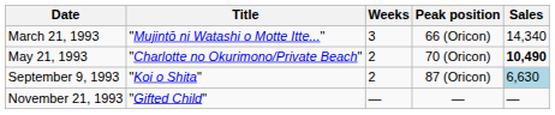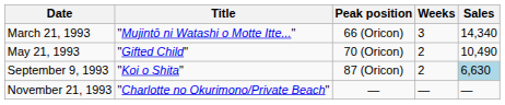columns swapped: Peak position <-> Weeks
May 21, 1993 | Title: "Charlotte no Okurimono/Private Beach" -> "Gifted Child"
May 21, 1993 | Sales: bold -> normal
November 21, 1993 | Title: "Gifted Child" -> "Charlotte no Okurimono/Private Beach"
